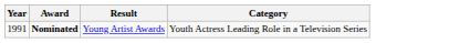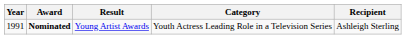+ column: Recipient | Ashleigh Sterling
